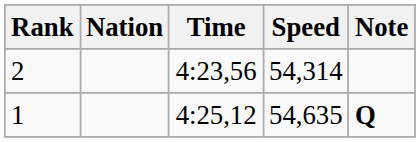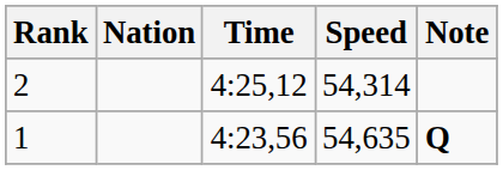2 | Time: 4:23,56 -> 4:25,12
1 | Time: 4:25,12 -> 4:23,56
